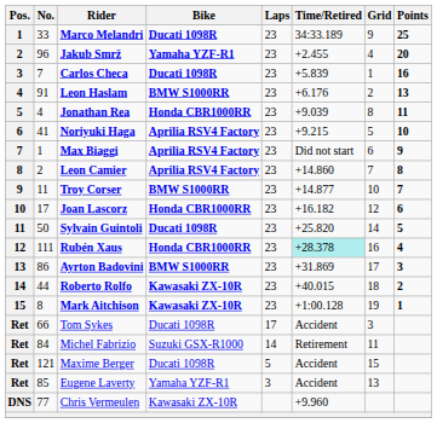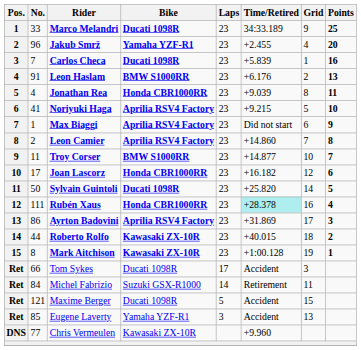Ayrton Badovini | Bike: BMW S1000RR -> Aprilia RSV4 Factory
